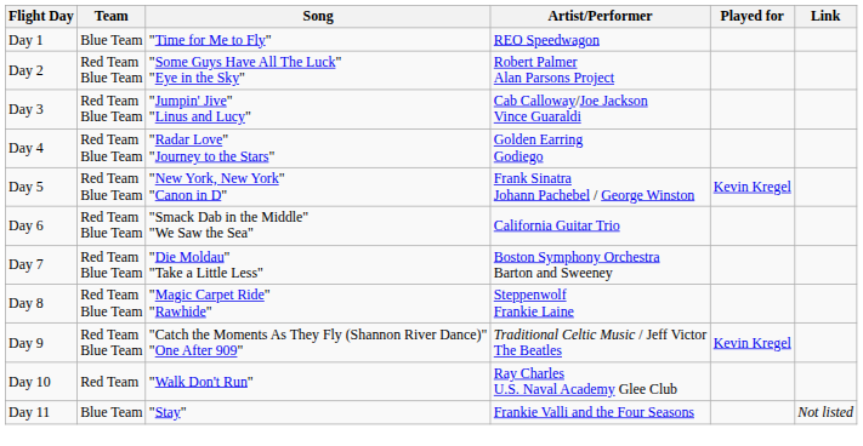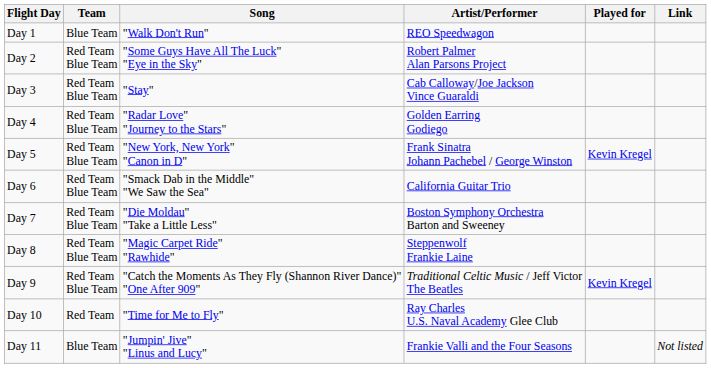Day 1 | Song: "Time for Me to Fly" -> "Walk Don't Run"
Day 3 | Song: "Jumpin' Jive" "Linus and Lucy" -> "Stay"
Day 10 | Song: "Walk Don't Run" -> "Time for Me to Fly"
Day 11 | Song: "Stay" -> "Jumpin' Jive" "Linus and Lucy"
